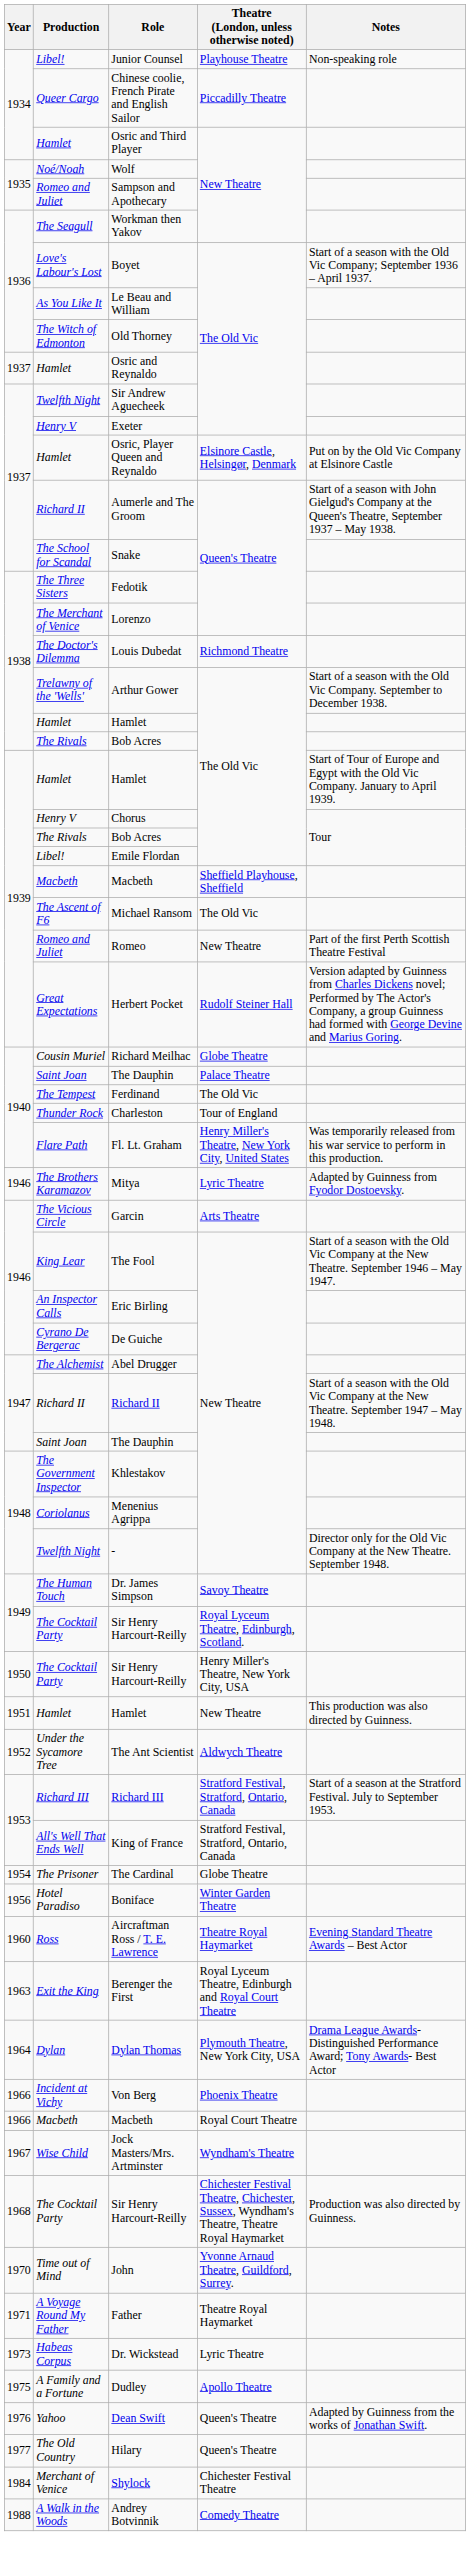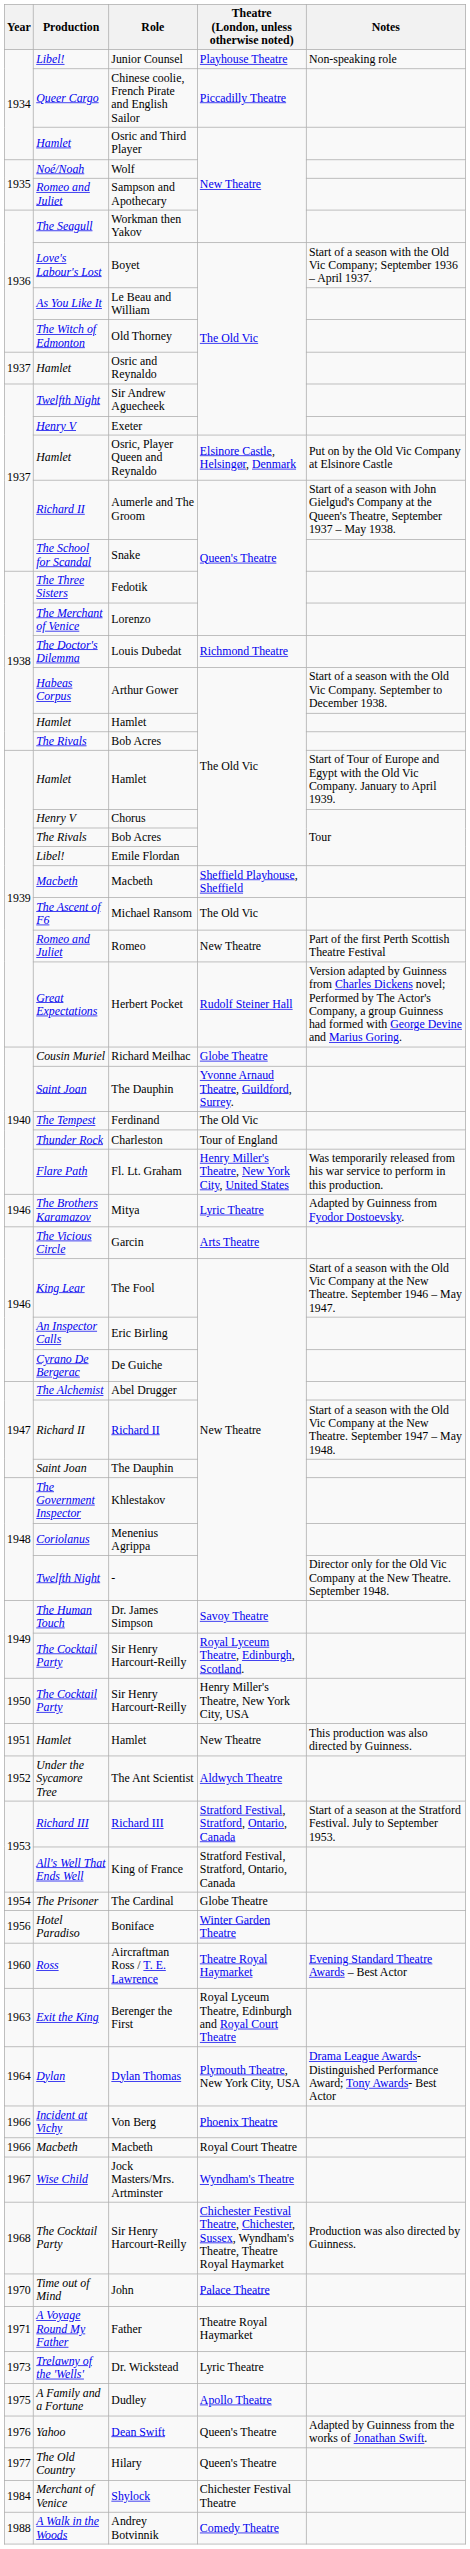Arthur Gower | Production: Trelawny of the 'Wells' -> Habeas Corpus
1940 / The Dauphin | Theatre (London, unless otherwise noted): Palace Theatre -> Yvonne Arnaud Theatre, Guildford, Surrey.
John | Theatre (London, unless otherwise noted): Yvonne Arnaud Theatre, Guildford, Surrey. -> Palace Theatre
Dr. Wickstead | Production: Habeas Corpus -> Trelawny of the 'Wells'
